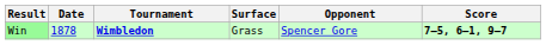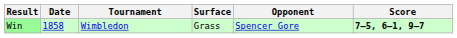Win | Date: 1878 -> 1858
Win | Tournament: bold -> normal
